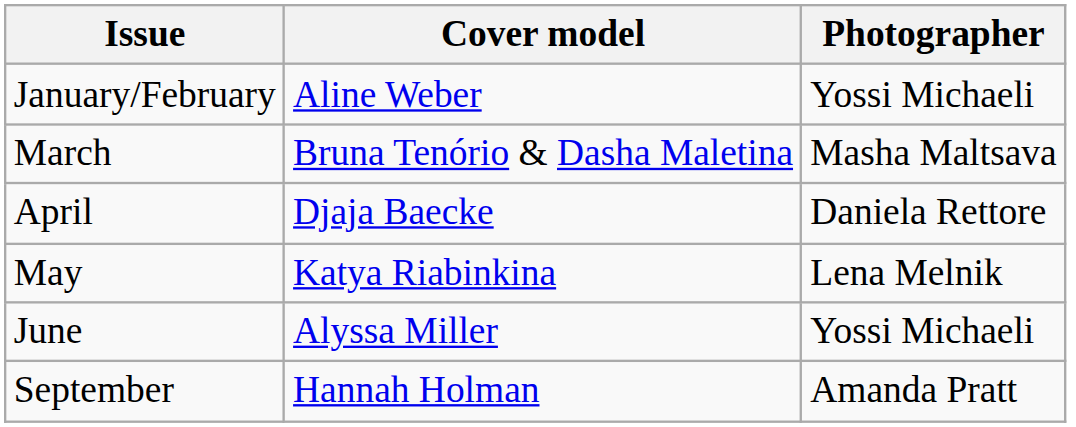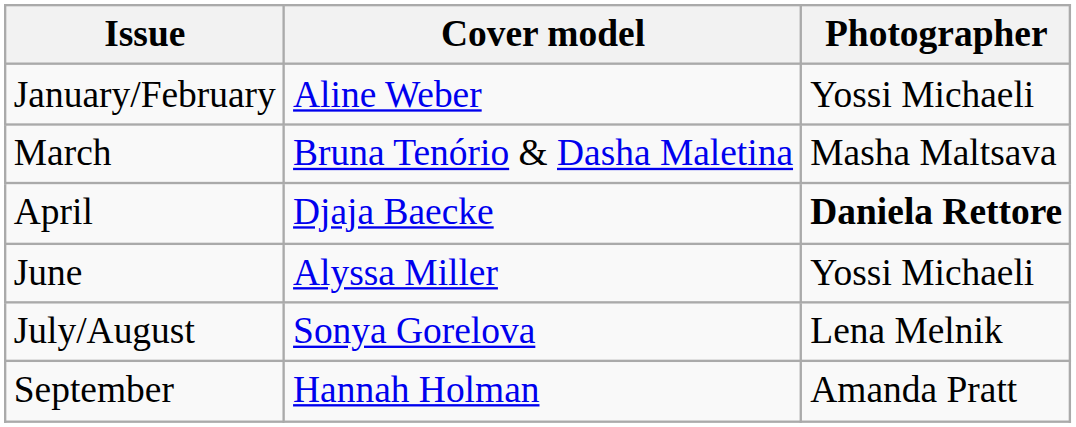April | Photographer: normal -> bold
- row: May | Katya Riabinkina | Lena Melnik
+ row: July/August | Sonya Gorelova | Lena Melnik
